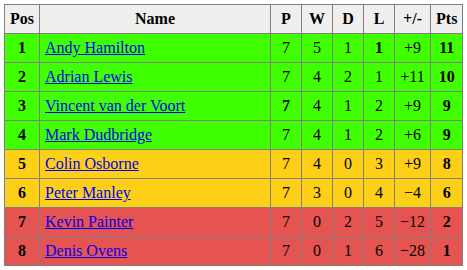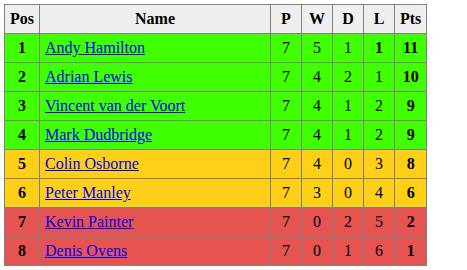- column: +/- | +9 | +11 | +9 | +6 | +9 | −4 | −12 | −28
Vincent van der Voort | P: bold -> normal
